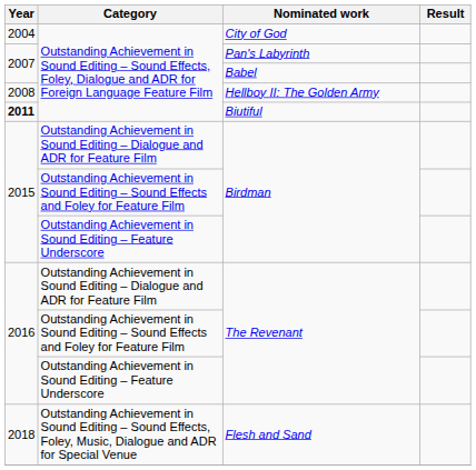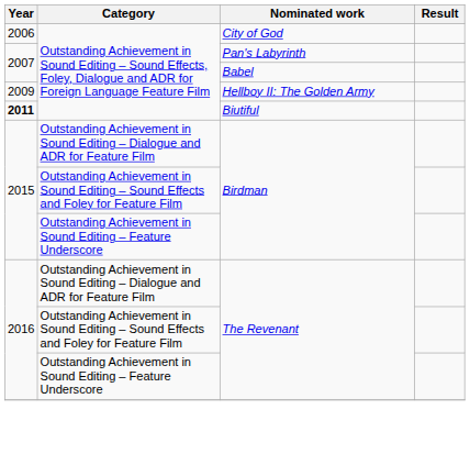City of God | Year: 2004 -> 2006
Hellboy II: The Golden Army | Year: 2008 -> 2009
- row: 2018 | Outstanding Achievement in Sound Editing – Sound Effects, Foley, Music, Dialogue and ADR for Special Venue | Flesh and Sand
